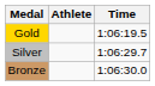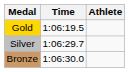columns swapped: Athlete <-> Time
